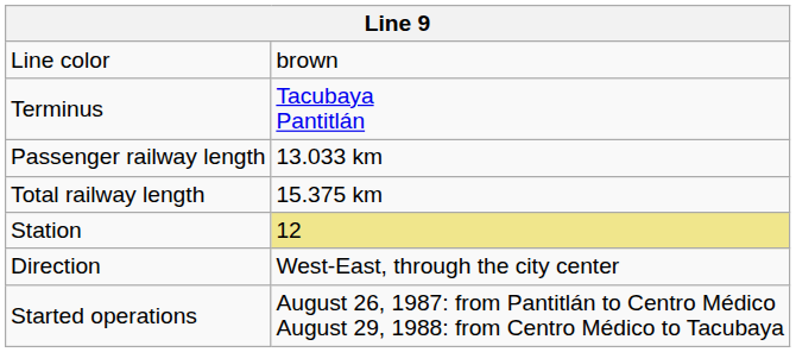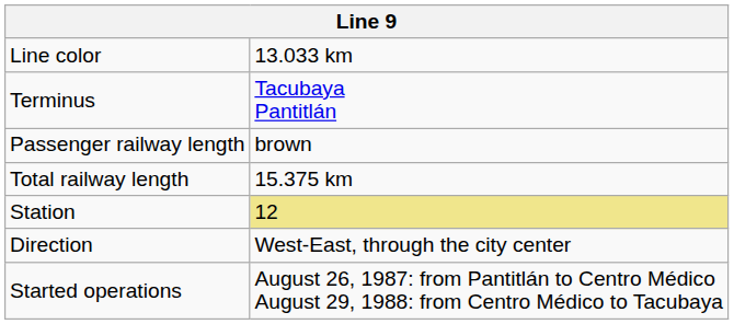Line color | column 2: brown -> 13.033 km
Passenger railway length | column 2: 13.033 km -> brown
